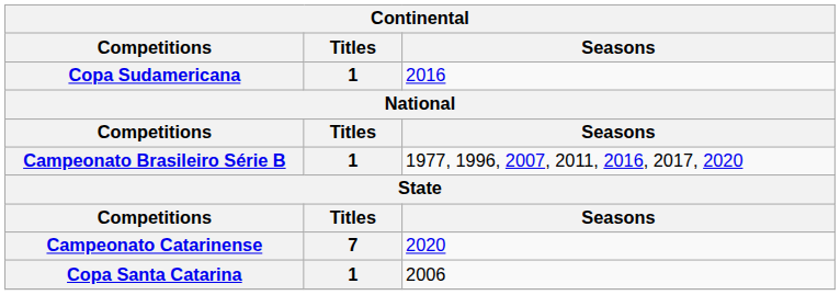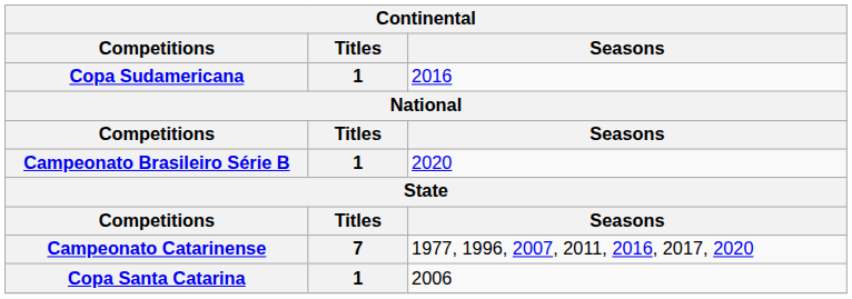Campeonato Brasileiro Série B | Seasons: 1977, 1996, 2007, 2011, 2016, 2017, 2020 -> 2020
Campeonato Catarinense | Seasons: 2020 -> 1977, 1996, 2007, 2011, 2016, 2017, 2020
